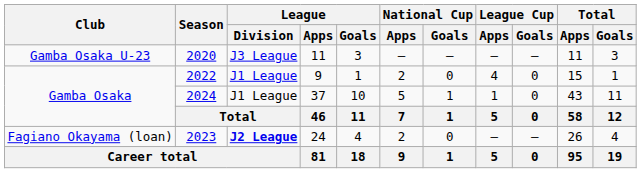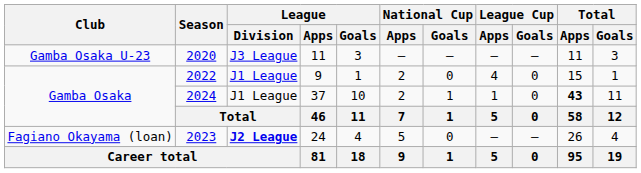2024 | National Cup / Apps: 5 -> 2
2024 | Total / Apps: normal -> bold
2023 | National Cup / Apps: 2 -> 5
